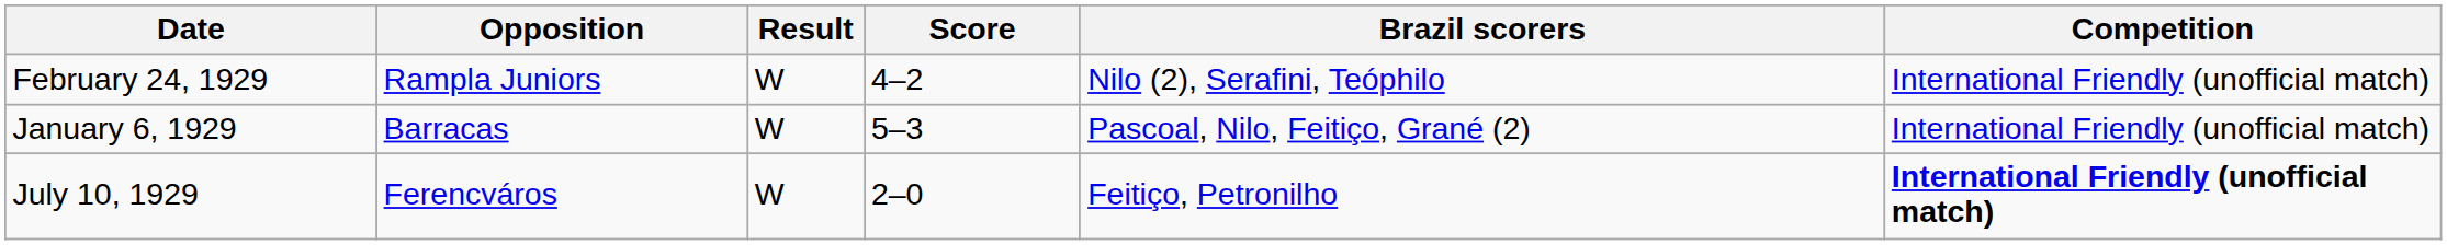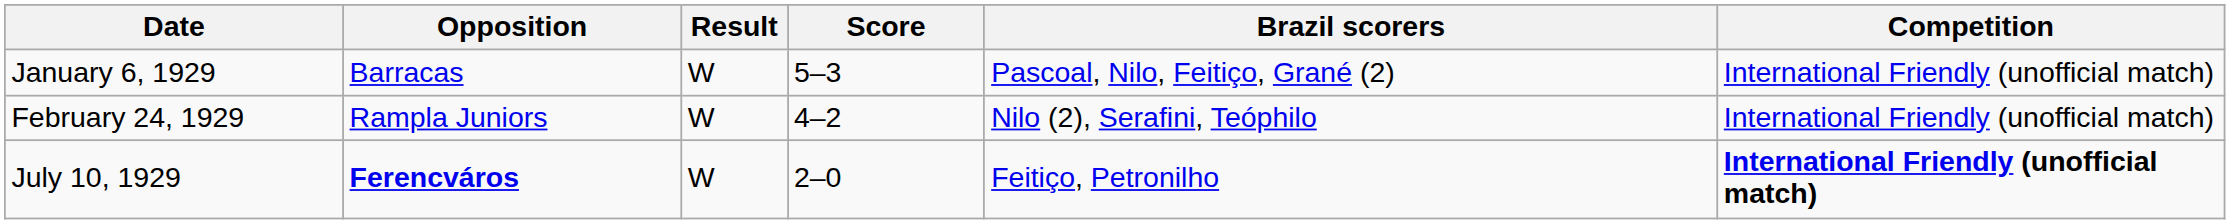rows swapped: January 6, 1929 <-> February 24, 1929
July 10, 1929 | Opposition: normal -> bold
